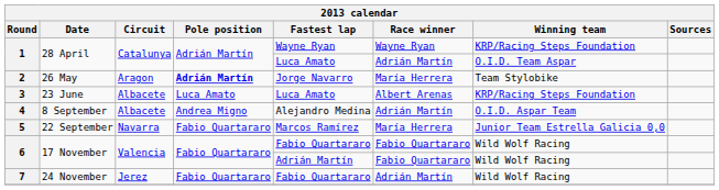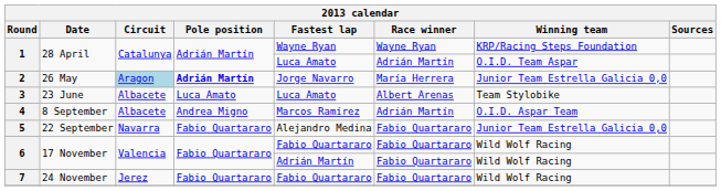2 | Circuit: no background -> lightblue background
2 | Winning team: Team Stylobike -> Junior Team Estrella Galicia 0,0
3 | Winning team: KRP/Racing Steps Foundation -> Team Stylobike
4 | Fastest lap: Alejandro Medina -> Marcos Ramírez
5 | Fastest lap: Marcos Ramírez -> Alejandro Medina
5 | Race winner: María Herrera -> Fabio Quartararo
7 | Race winner: Adrián Martín -> Fabio Quartararo
